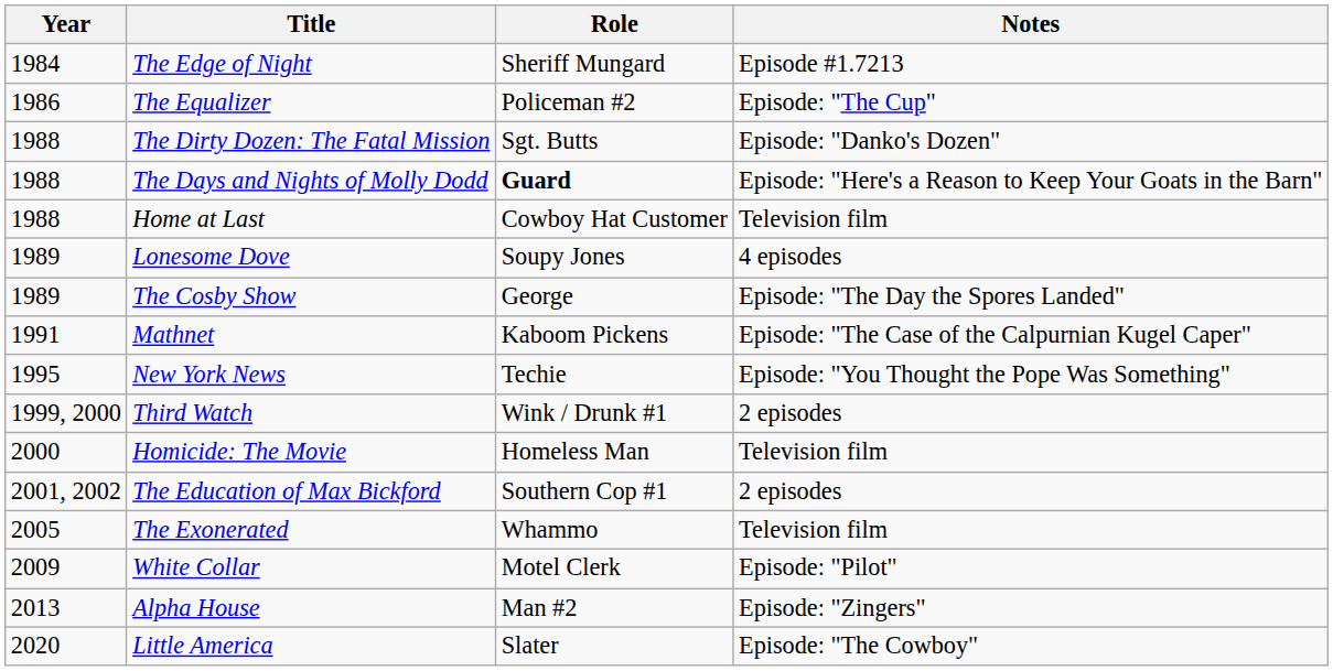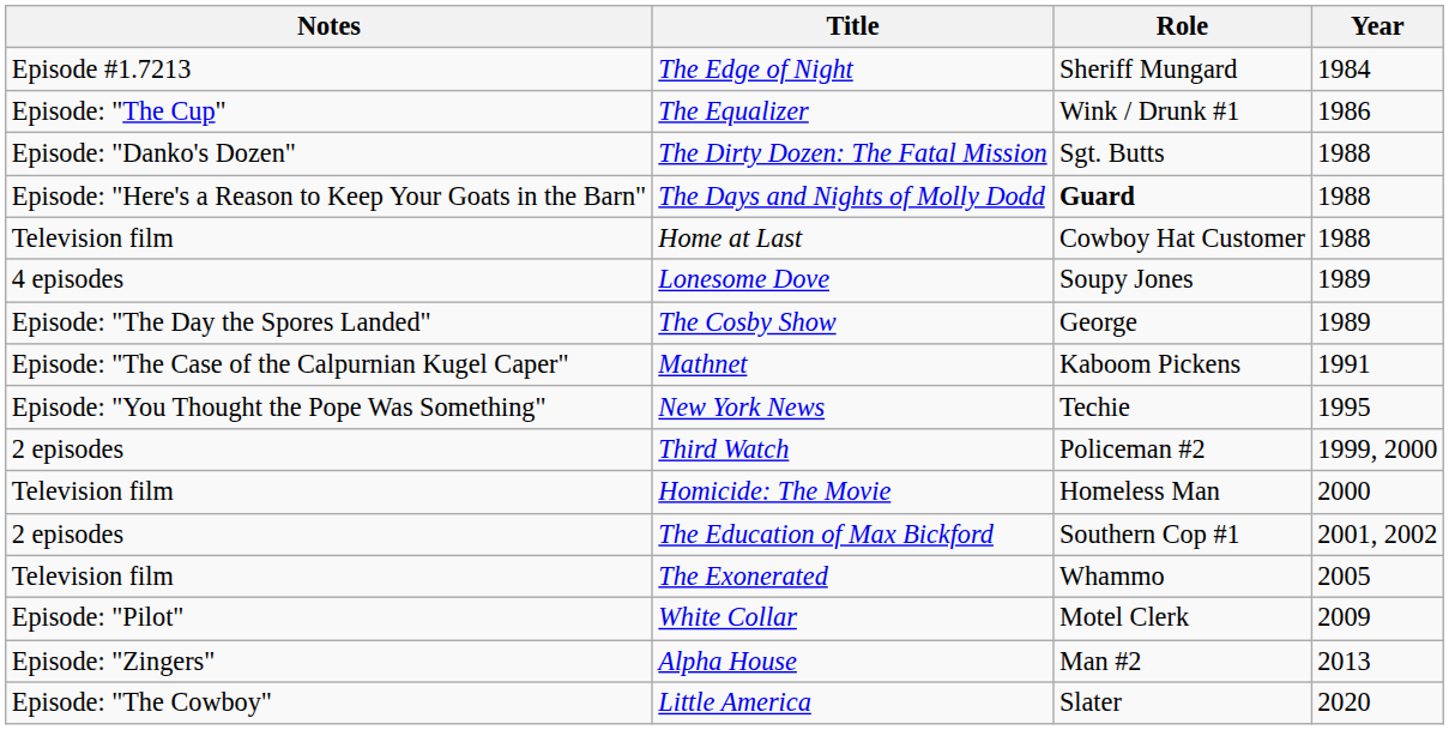columns swapped: Year <-> Notes
The Equalizer | Role: Policeman #2 -> Wink / Drunk #1
Third Watch | Role: Wink / Drunk #1 -> Policeman #2
